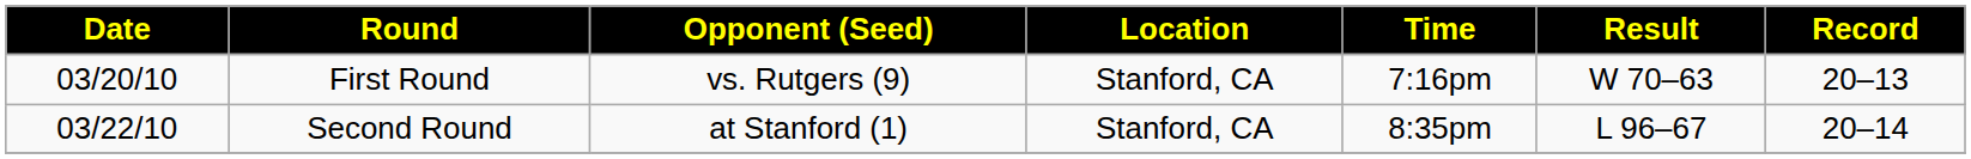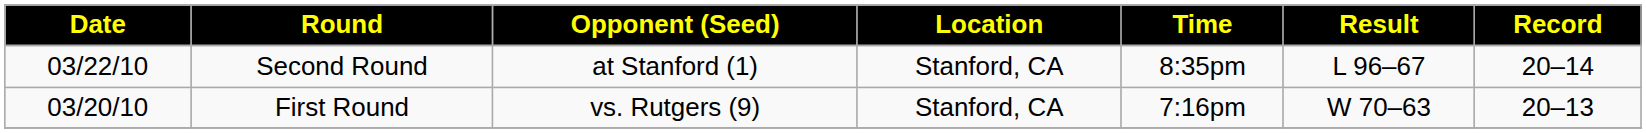rows swapped: First Round <-> Second Round
